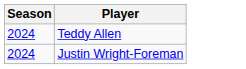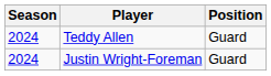+ column: Position | Guard | Guard
